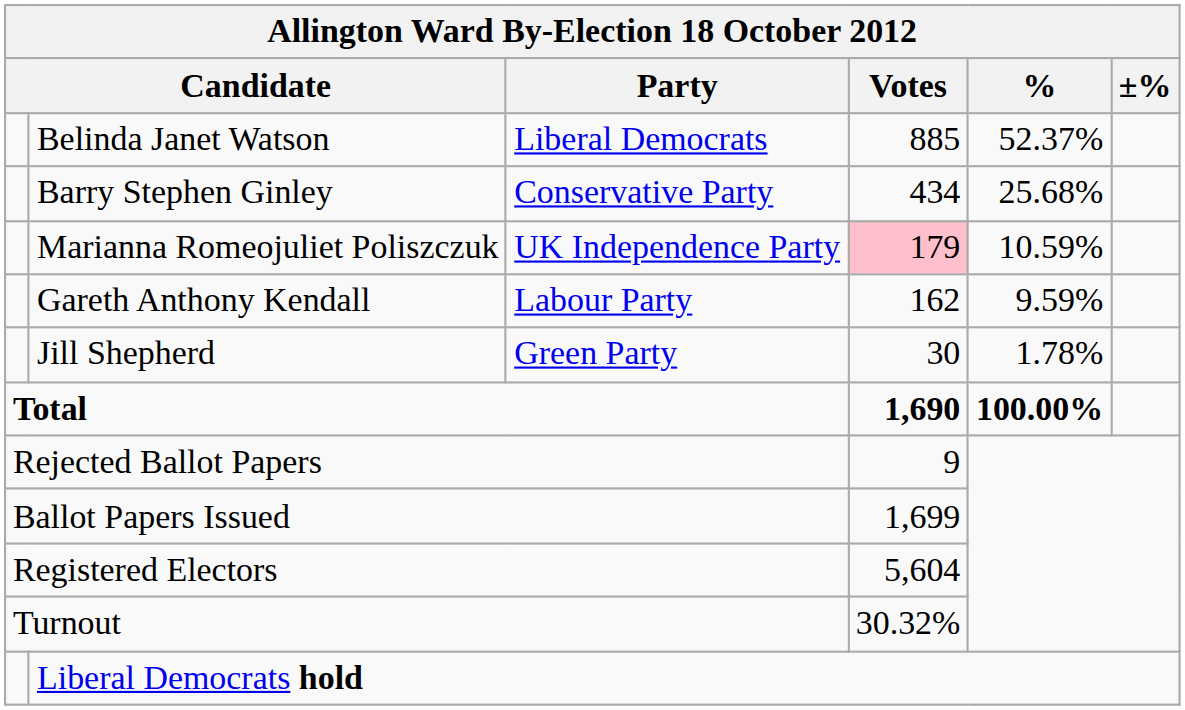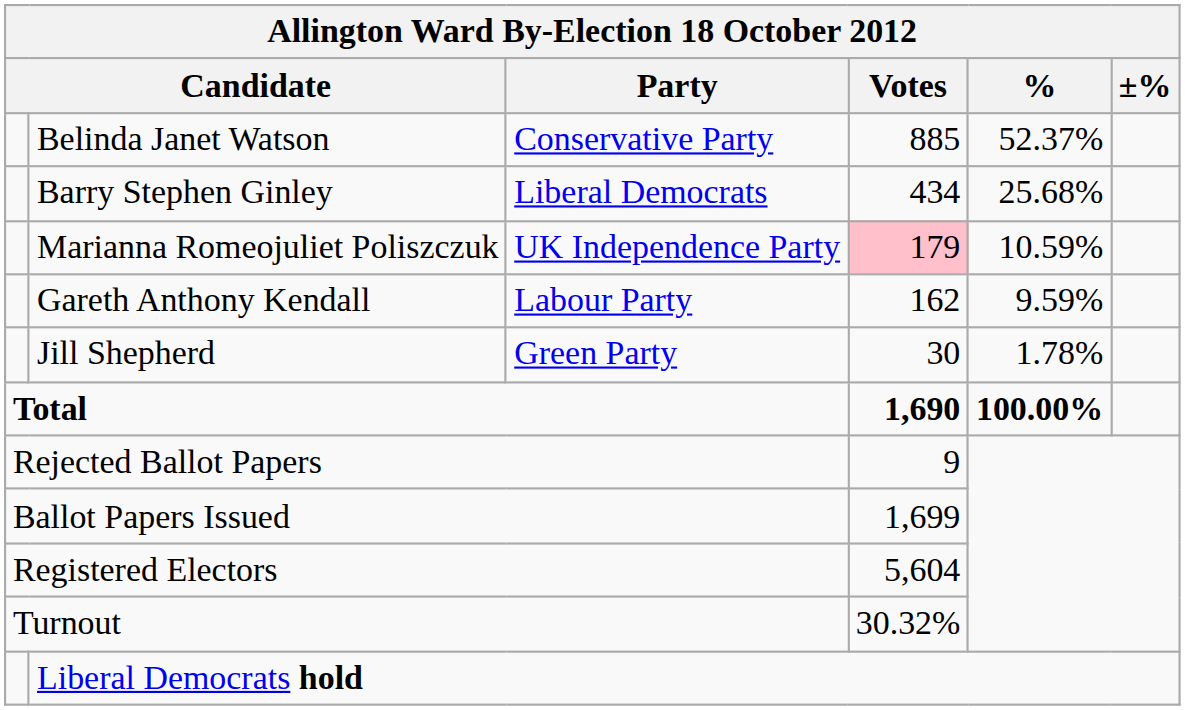Belinda Janet Watson | Allington Ward By-Election 18 October 2012 / Party: Liberal Democrats -> Conservative Party
Barry Stephen Ginley | Allington Ward By-Election 18 October 2012 / Party: Conservative Party -> Liberal Democrats
